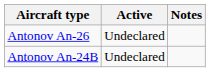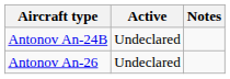rows swapped: Antonov An-24B <-> Antonov An-26
